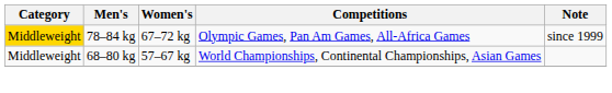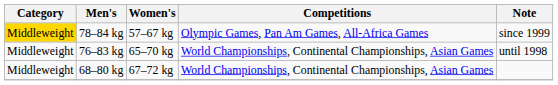78–84 kg | Women's: 67–72 kg -> 57–67 kg
+ row: Middleweight | 76–83 kg | 65–70 kg | World Championships, Continental Championships, Asian Games | until 1998
68–80 kg | Women's: 57–67 kg -> 67–72 kg
